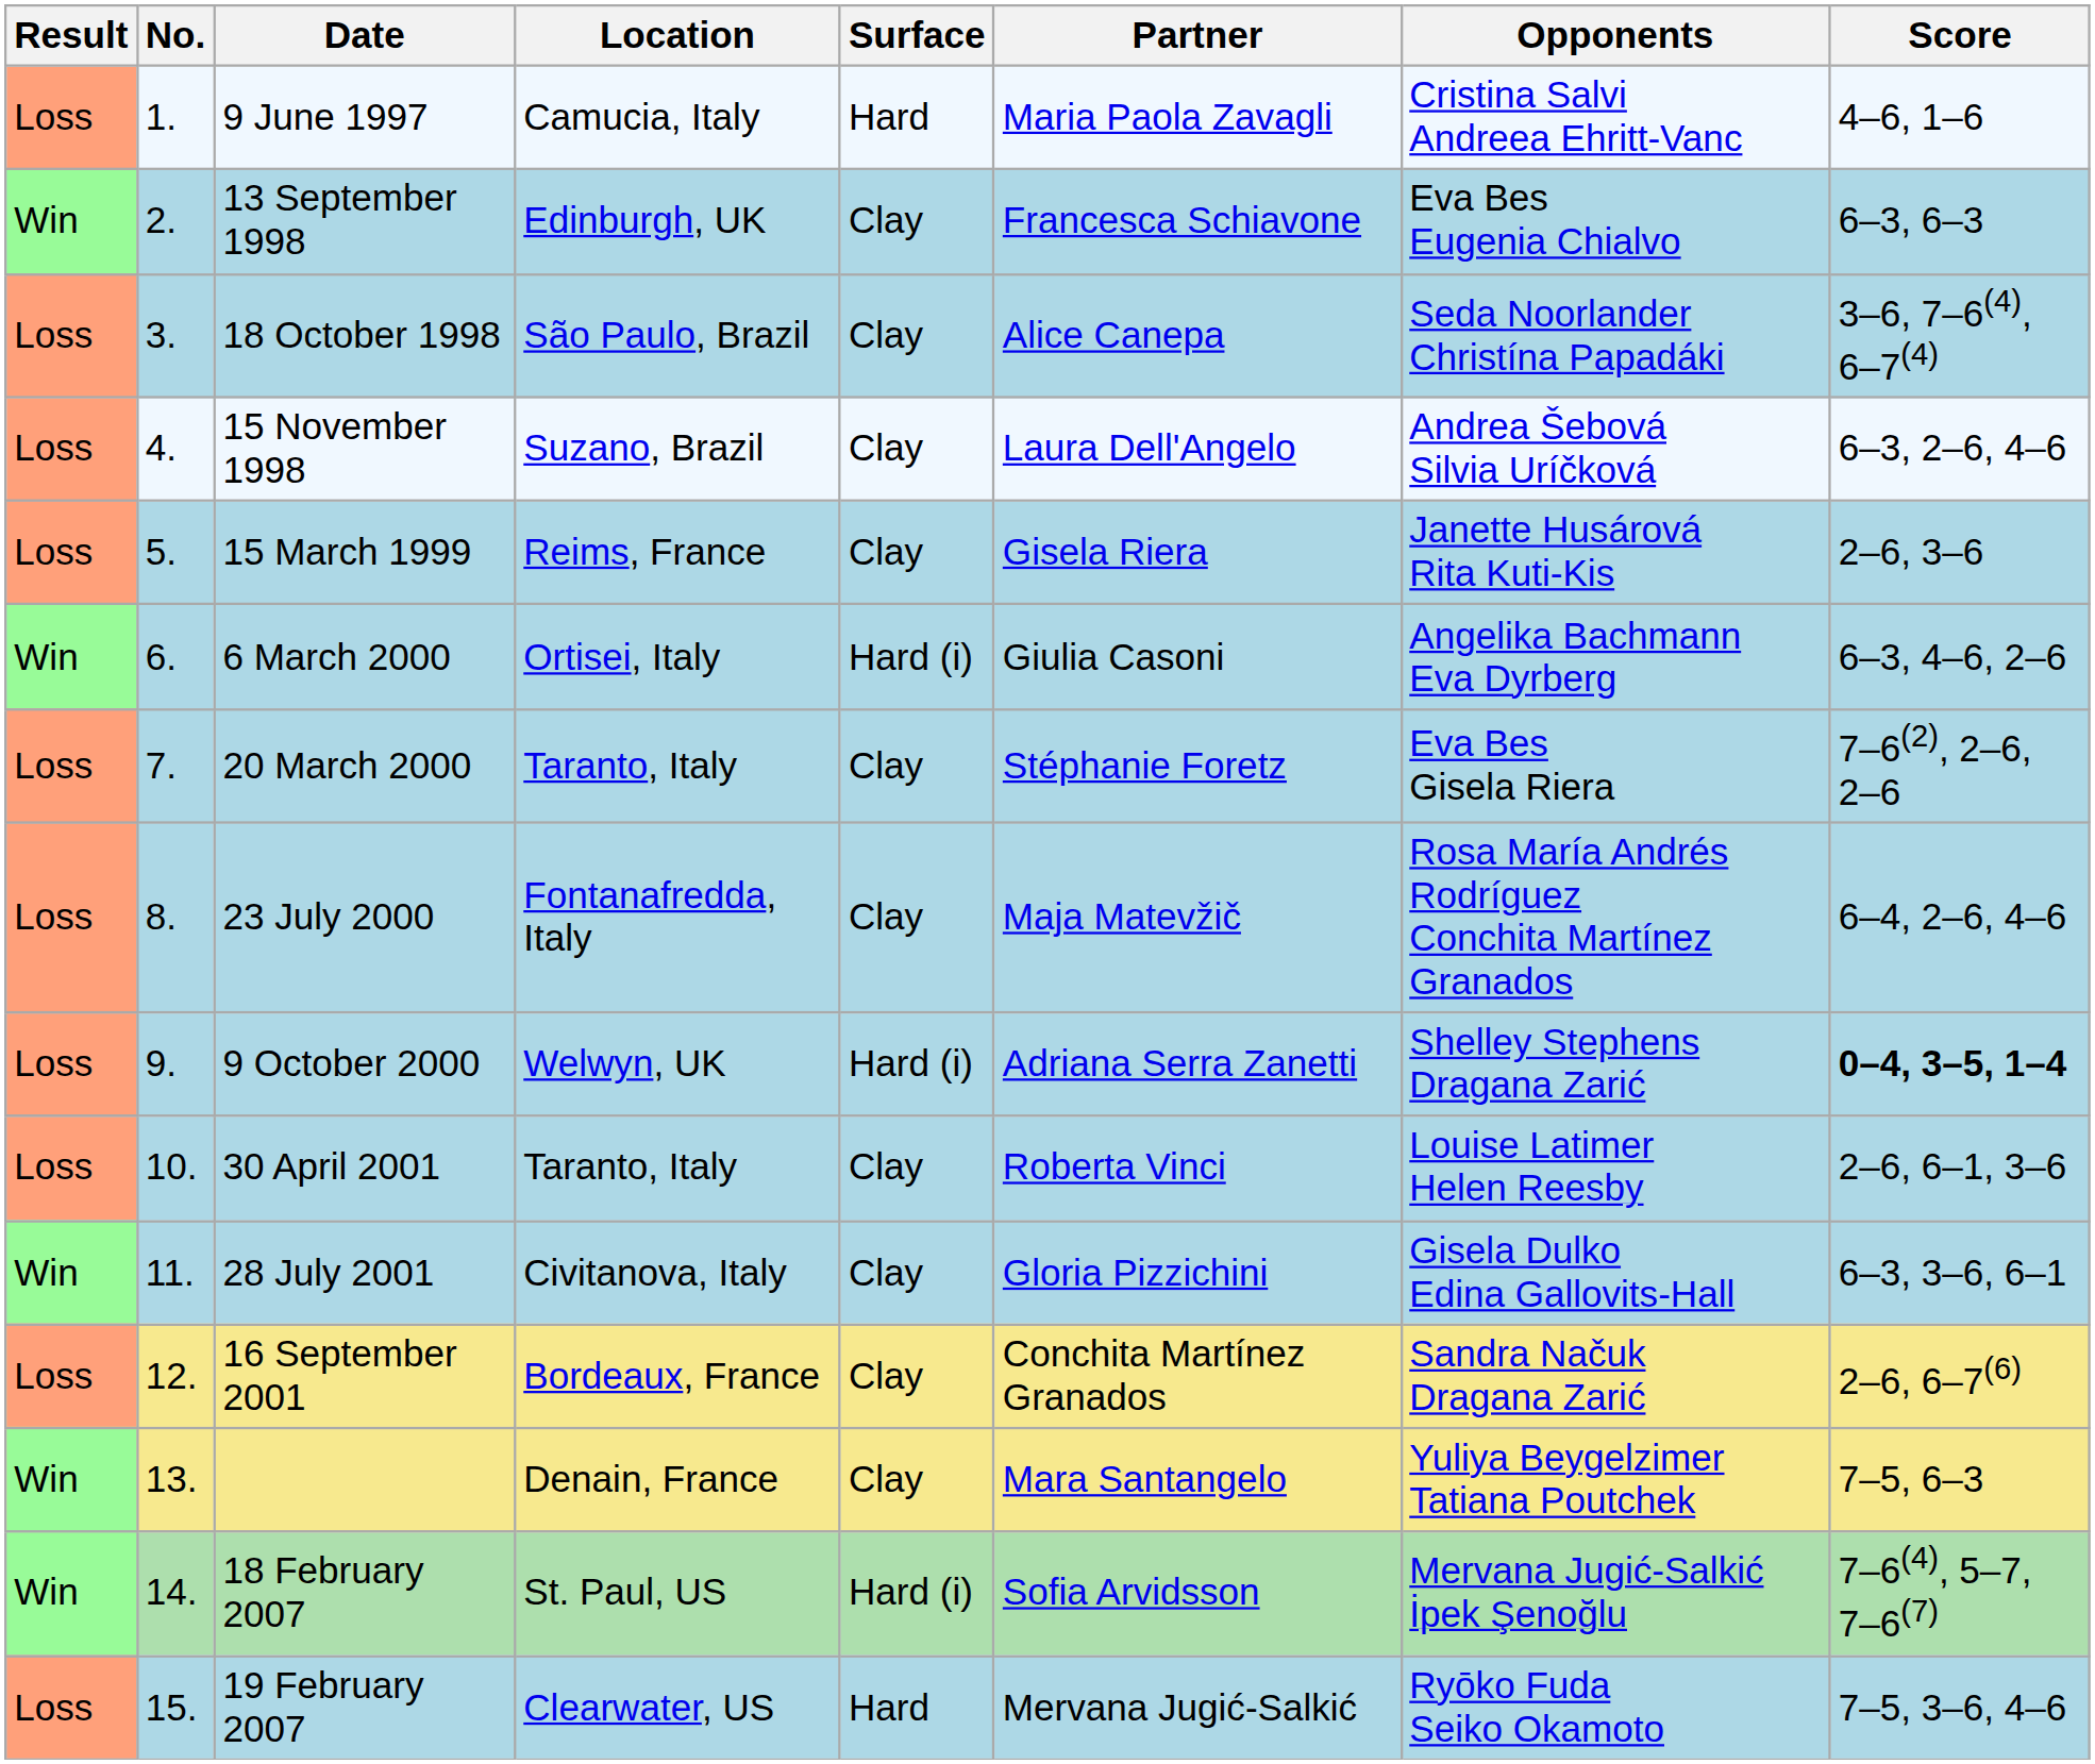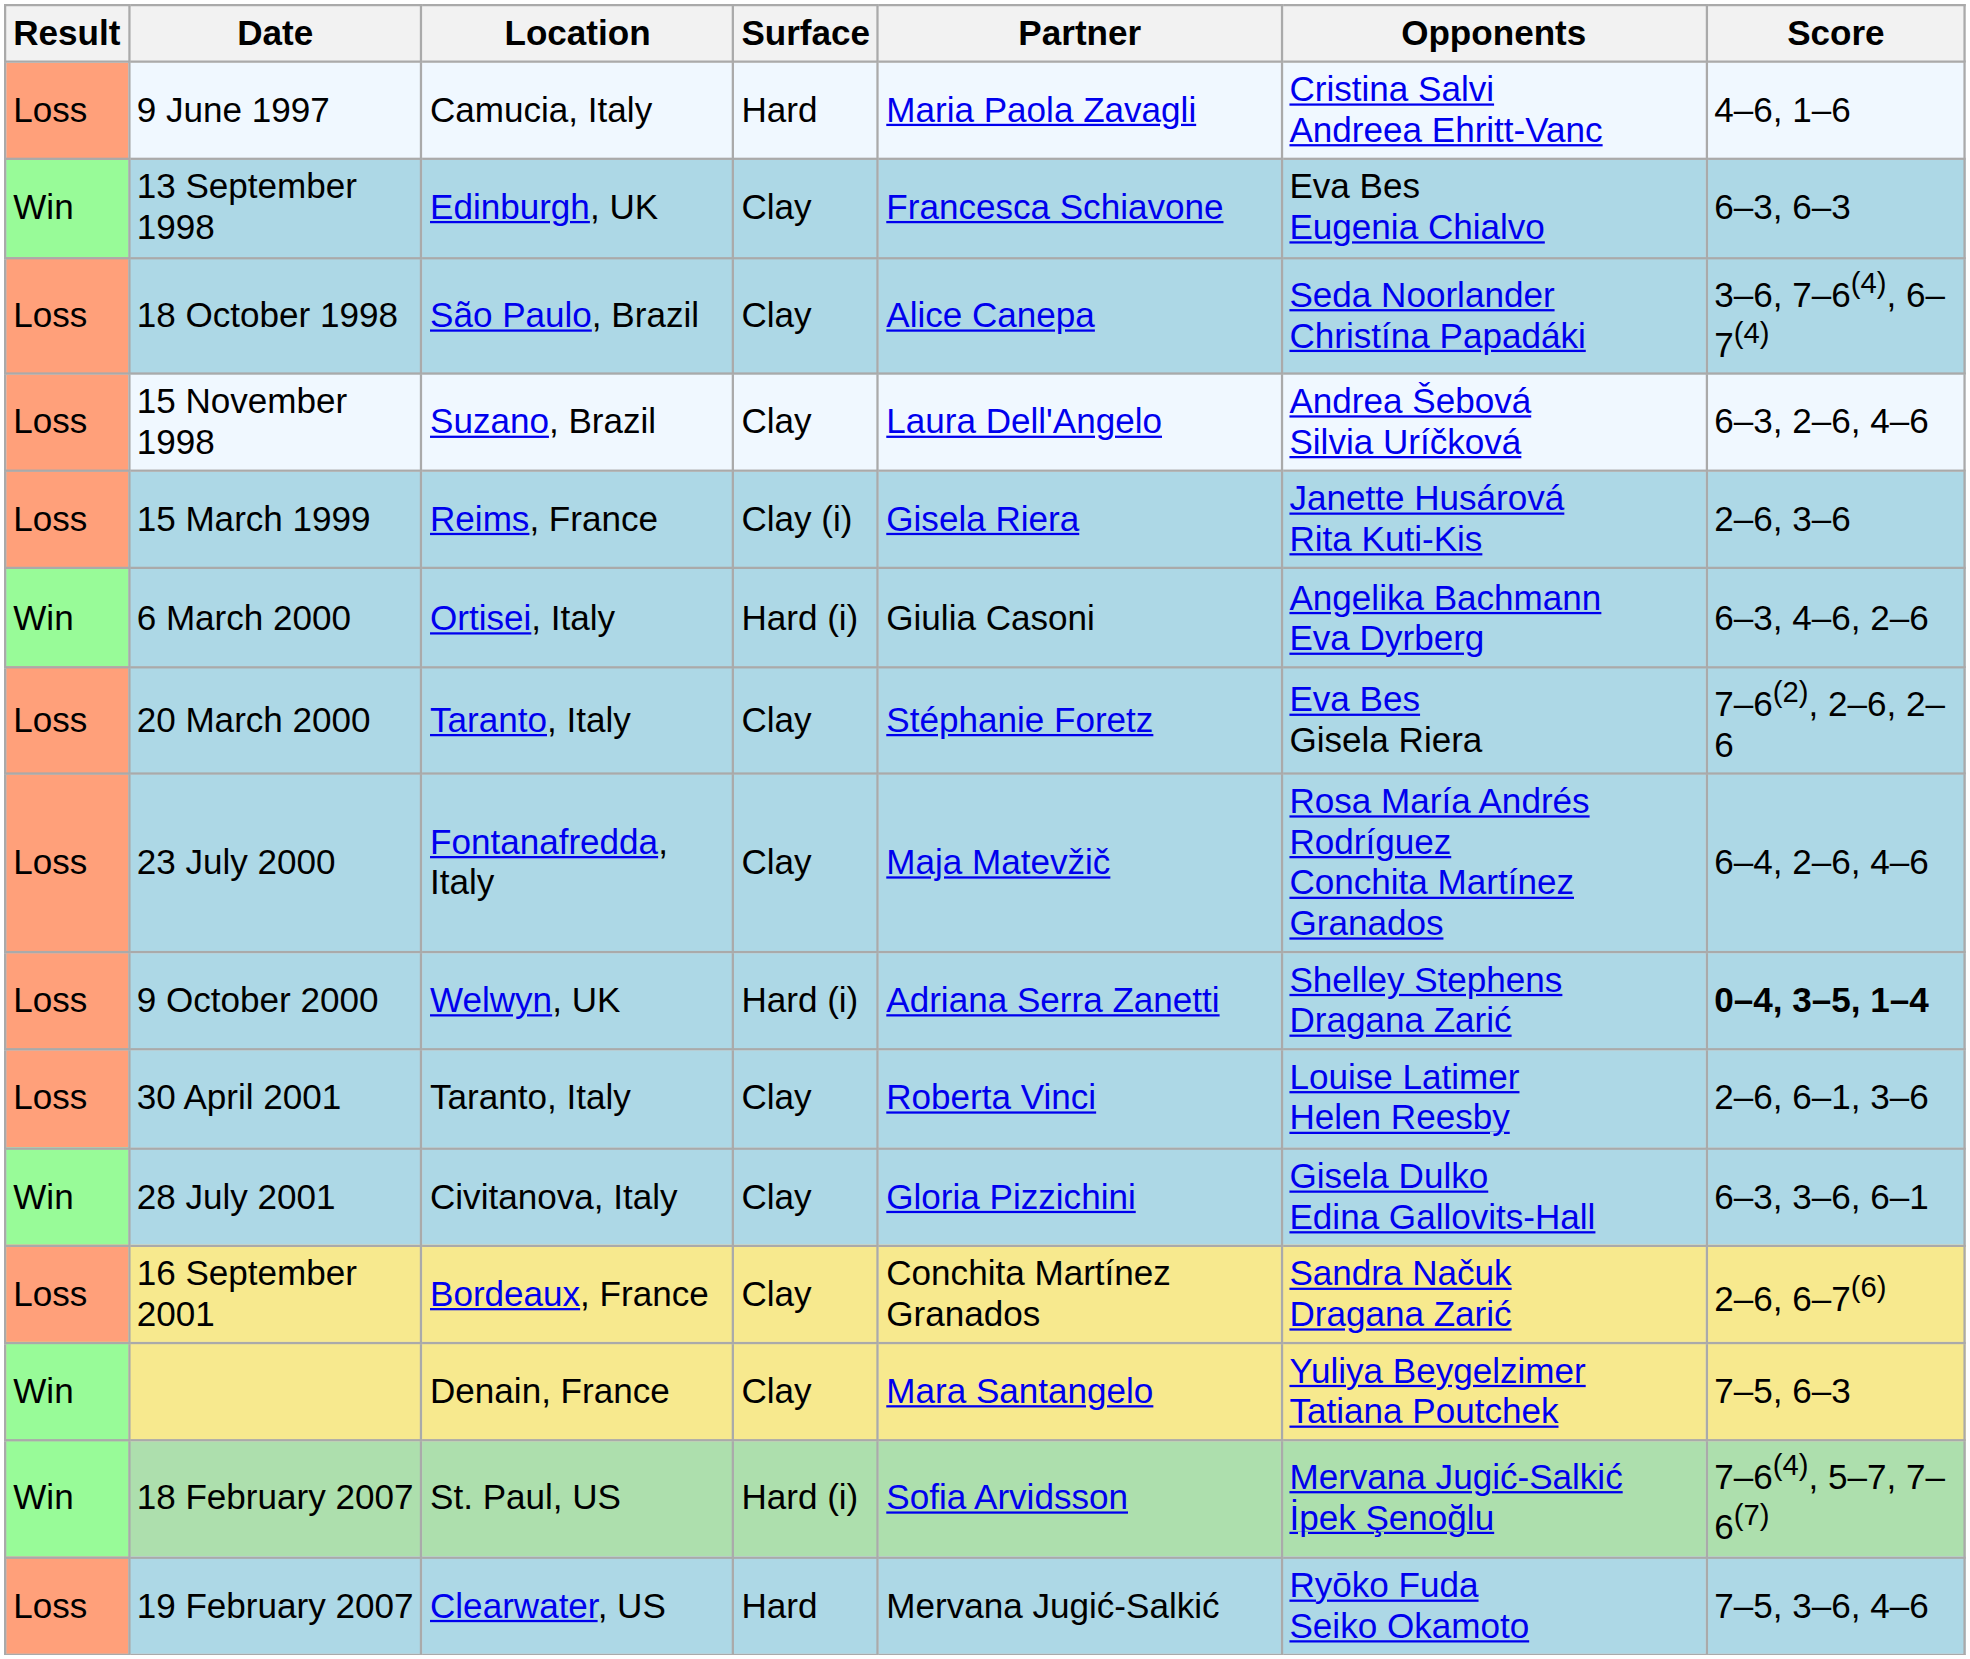- column: No. | 1. | 2. | 3. | 4. | 5. | 6. | 7. | 8. | 9. | 10. | 11. | 12. | 13. | 14. | 15.
15 March 1999 | Surface: Clay -> Clay (i)
